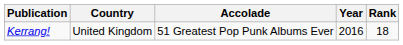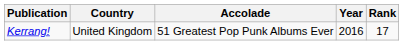Kerrang! | Rank: 18 -> 17
